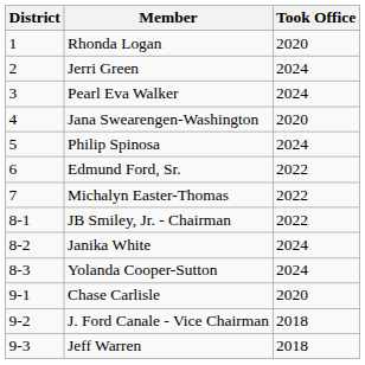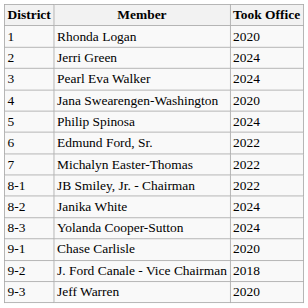Jeff Warren | Took Office: 2018 -> 2020
